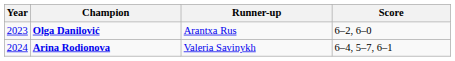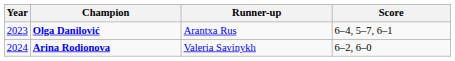Olga Danilović | Score: 6–2, 6–0 -> 6–4, 5–7, 6–1
Arina Rodionova | Score: 6–4, 5–7, 6–1 -> 6–2, 6–0
